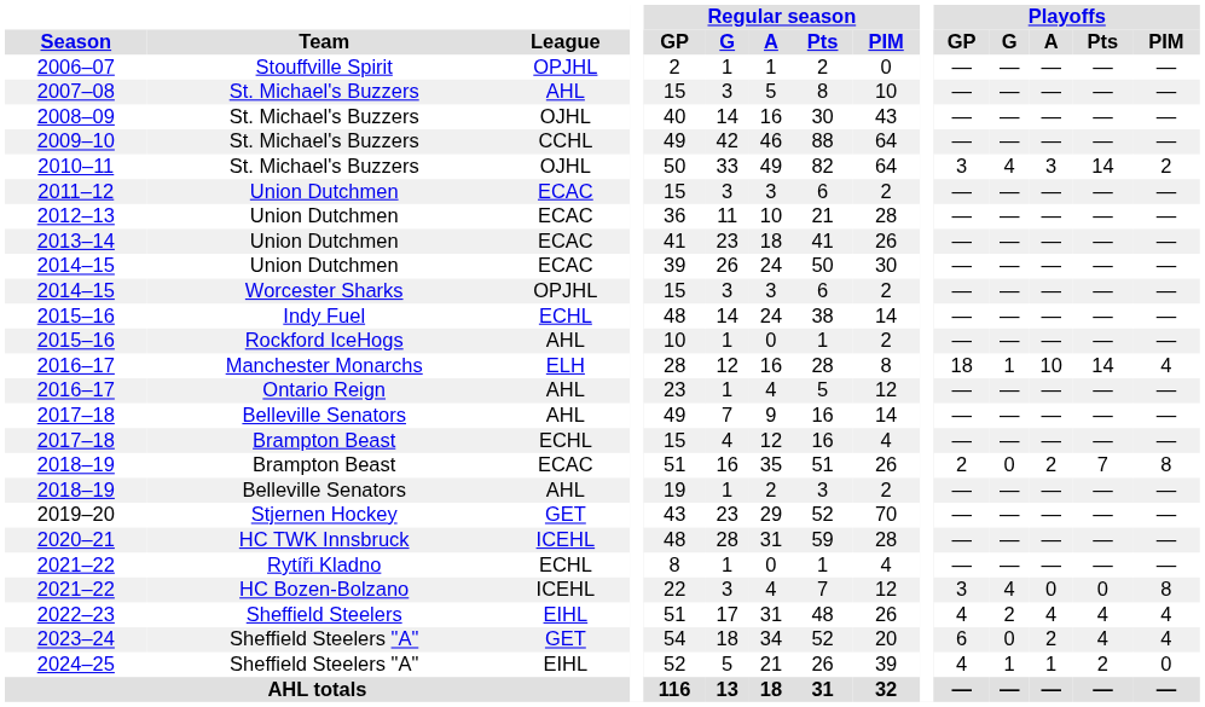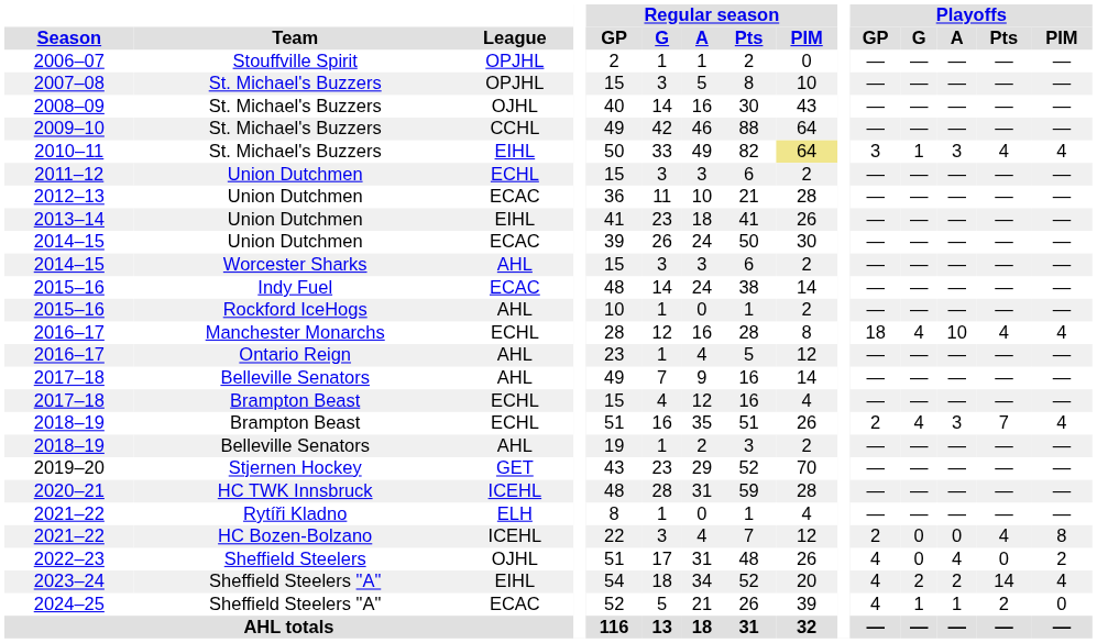2007–08 | League: AHL -> OPJHL
2010–11 | League: OJHL -> EIHL
2010–11 | Regular season / PIM: no background -> khaki background
2010–11 | Playoffs / G: 4 -> 1
2010–11 | Playoffs / Pts: 14 -> 4
2010–11 | Playoffs / PIM: 2 -> 4
2011–12 | League: ECAC -> ECHL
2013–14 | League: ECAC -> EIHL
2014–15 / Worcester Sharks | League: OPJHL -> AHL
2015–16 / Indy Fuel | League: ECHL -> ECAC
2016–17 / Manchester Monarchs | League: ELH -> ECHL
2016–17 / Manchester Monarchs | Playoffs / G: 1 -> 4
2016–17 / Manchester Monarchs | Playoffs / Pts: 14 -> 4
2018–19 / Brampton Beast | League: ECAC -> ECHL
2018–19 / Brampton Beast | Playoffs / G: 0 -> 4
2018–19 / Brampton Beast | Playoffs / A: 2 -> 3
2018–19 / Brampton Beast | Playoffs / PIM: 8 -> 4
2021–22 / Rytíři Kladno | League: ECHL -> ELH
2021–22 / HC Bozen-Bolzano | Playoffs / GP: 3 -> 2
2021–22 / HC Bozen-Bolzano | Playoffs / G: 4 -> 0
2021–22 / HC Bozen-Bolzano | Playoffs / Pts: 0 -> 4
2022–23 | League: EIHL -> OJHL
2022–23 | Playoffs / G: 2 -> 0
2022–23 | Playoffs / Pts: 4 -> 0
2022–23 | Playoffs / PIM: 4 -> 2
2023–24 | League: GET -> EIHL
2023–24 | Playoffs / GP: 6 -> 4
2023–24 | Playoffs / G: 0 -> 2
2023–24 | Playoffs / Pts: 4 -> 14
2024–25 | League: EIHL -> ECAC
